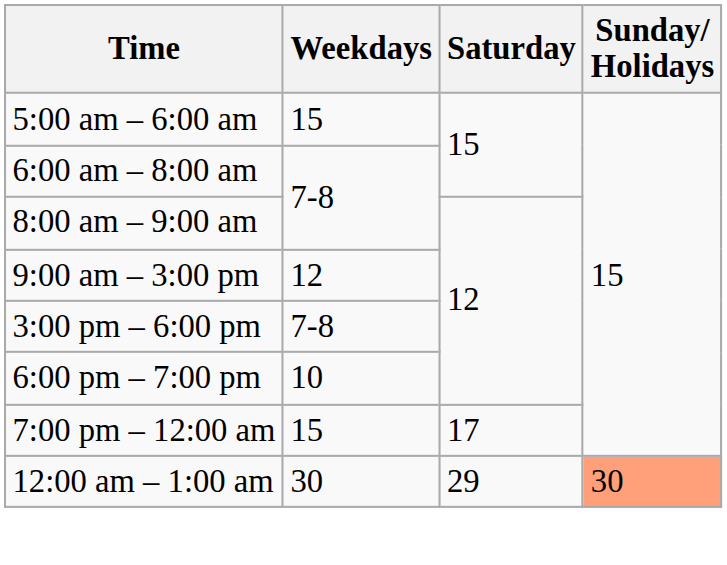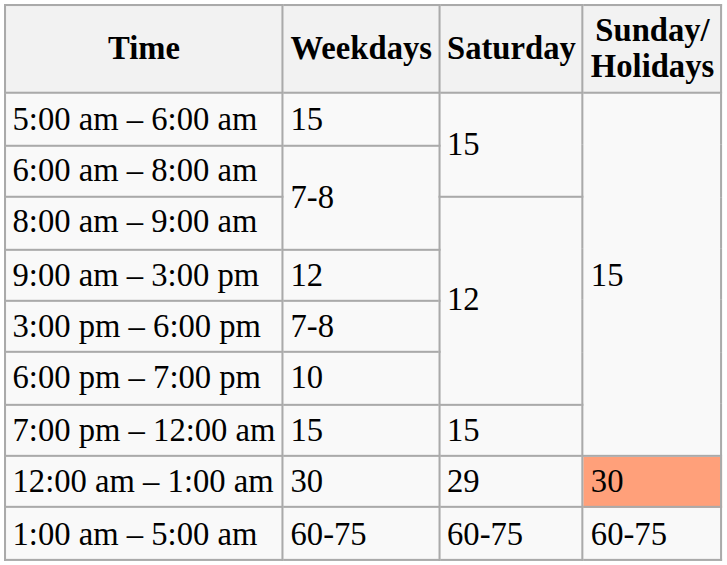7:00 pm – 12:00 am | Saturday: 17 -> 15
+ row: 1:00 am – 5:00 am | 60-75 | 60-75 | 60-75
